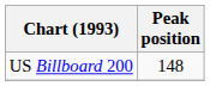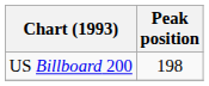US Billboard 200 | Peak position: 148 -> 198
